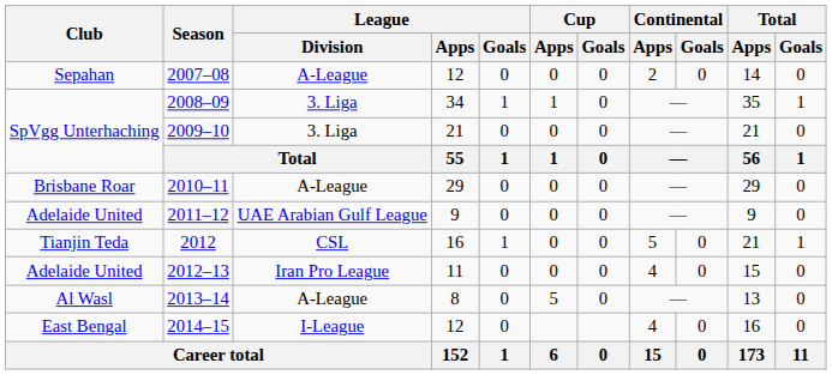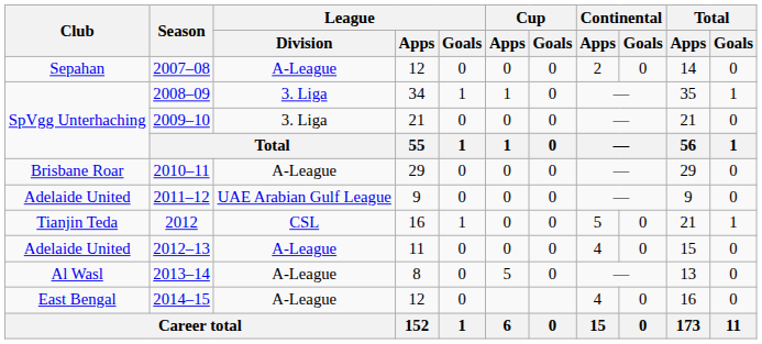2012–13 | League / Division: Iran Pro League -> A-League
2014–15 | League / Division: I-League -> A-League
